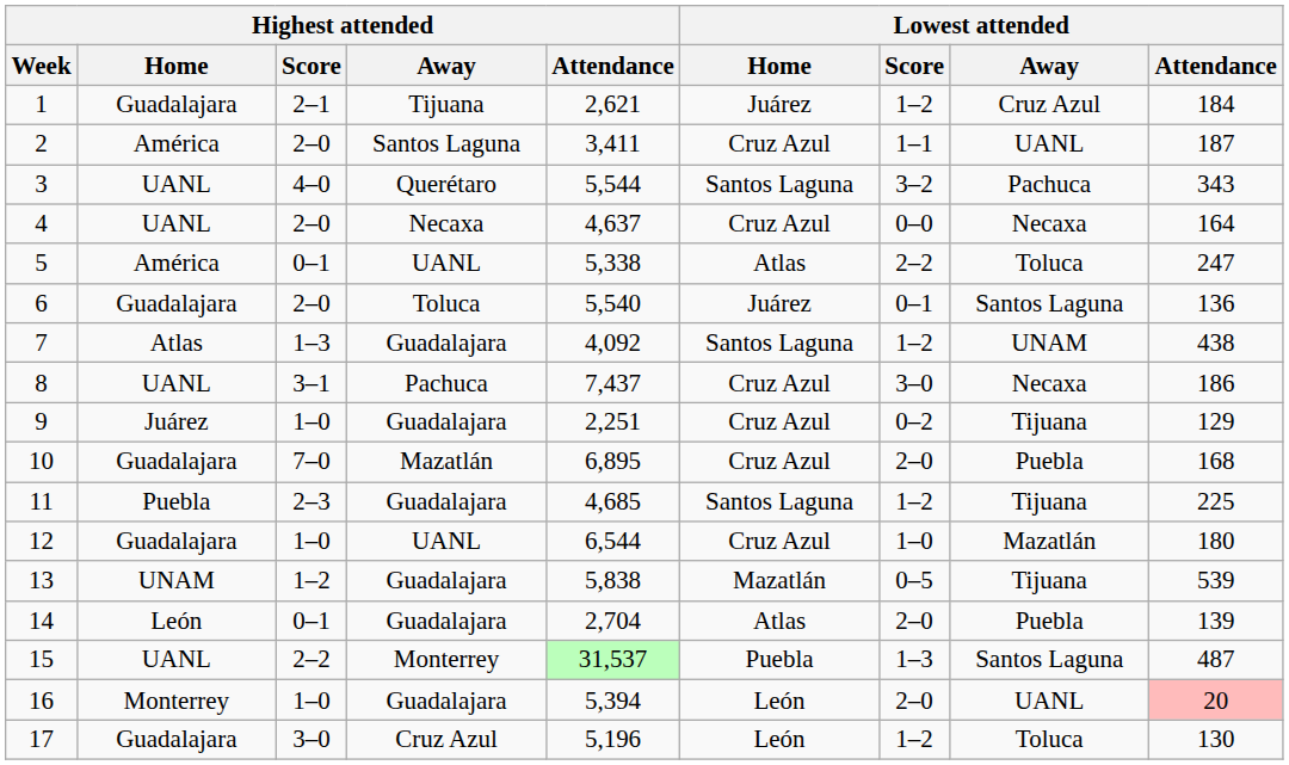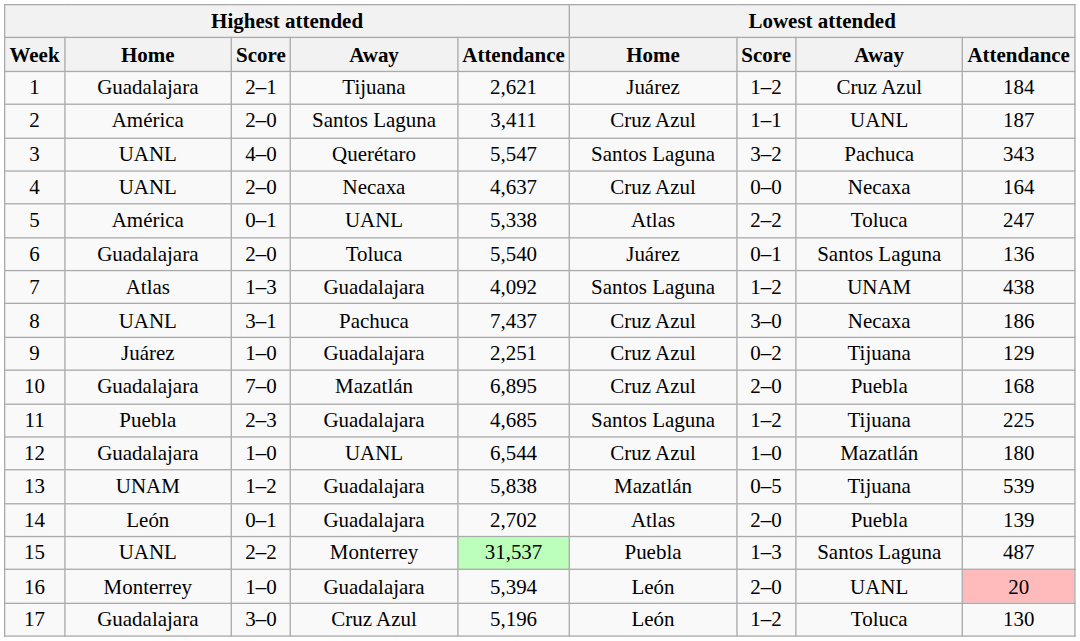3 | Highest attended / Attendance: 5,544 -> 5,547
14 | Highest attended / Attendance: 2,704 -> 2,702
